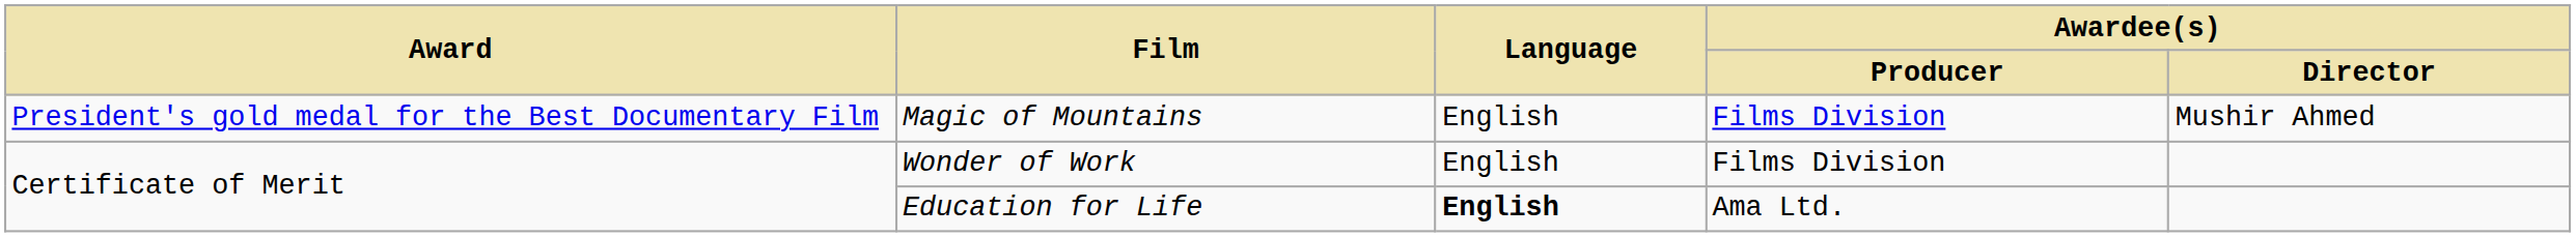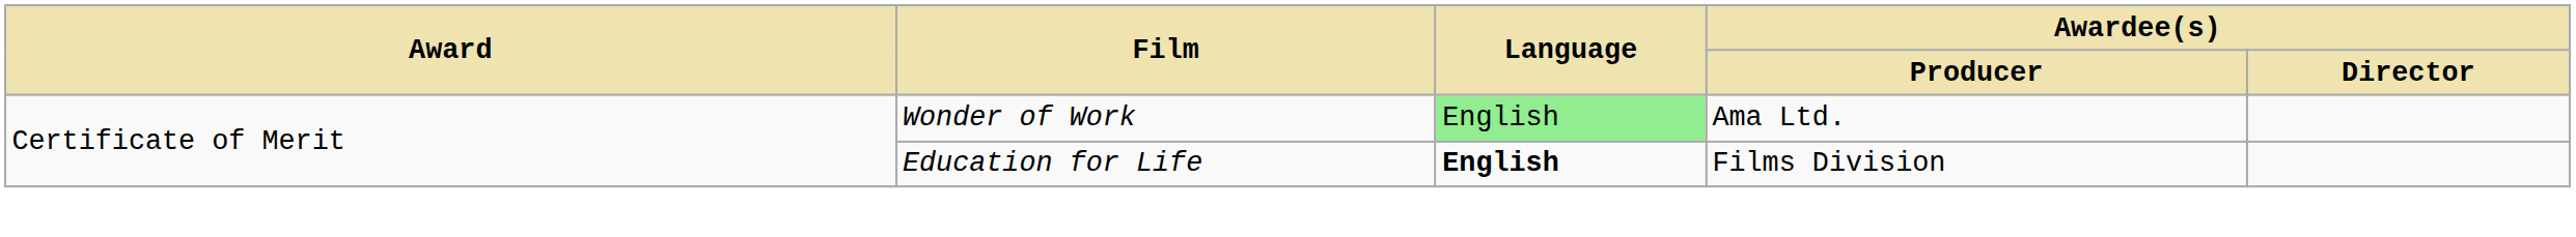- row: President's gold medal for the Best Documentary Film | Magic of Mountains | English | Films Division | Mushir Ahmed
Wonder of Work | Language: no background -> lightgreen background
Wonder of Work | Awardee(s) / Producer: Films Division -> Ama Ltd.
Education for Life | Awardee(s) / Producer: Ama Ltd. -> Films Division
